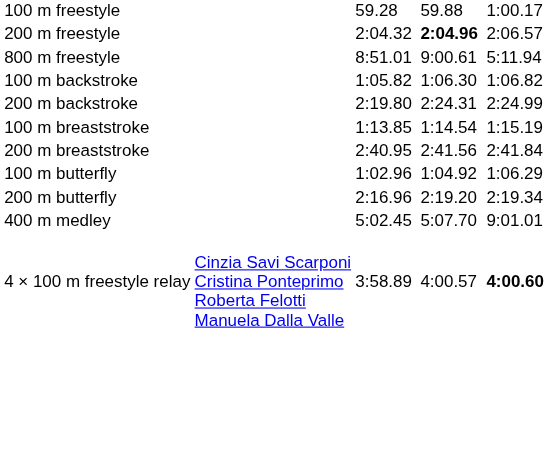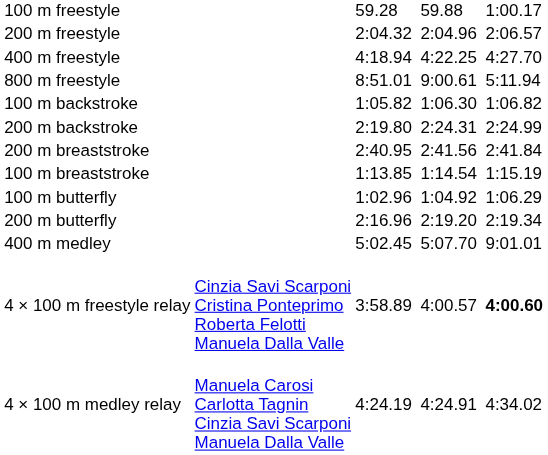200 m freestyle | column 5: bold -> normal
+ row: 400 m freestyle | 4:18.94 | 4:22.25 | 4:27.70
rows swapped: 100 m breaststroke <-> 200 m breaststroke
+ row: 4 × 100 m medley relay | Manuela Carosi Carlotta Tagnin Cinzia Savi Scarponi Manuela Dalla Valle | 4:24.19 | 4:24.91 | 4:34.02
